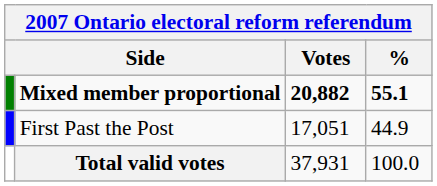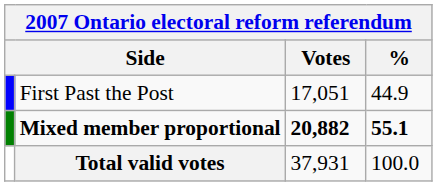rows swapped: First Past the Post <-> Mixed member proportional
